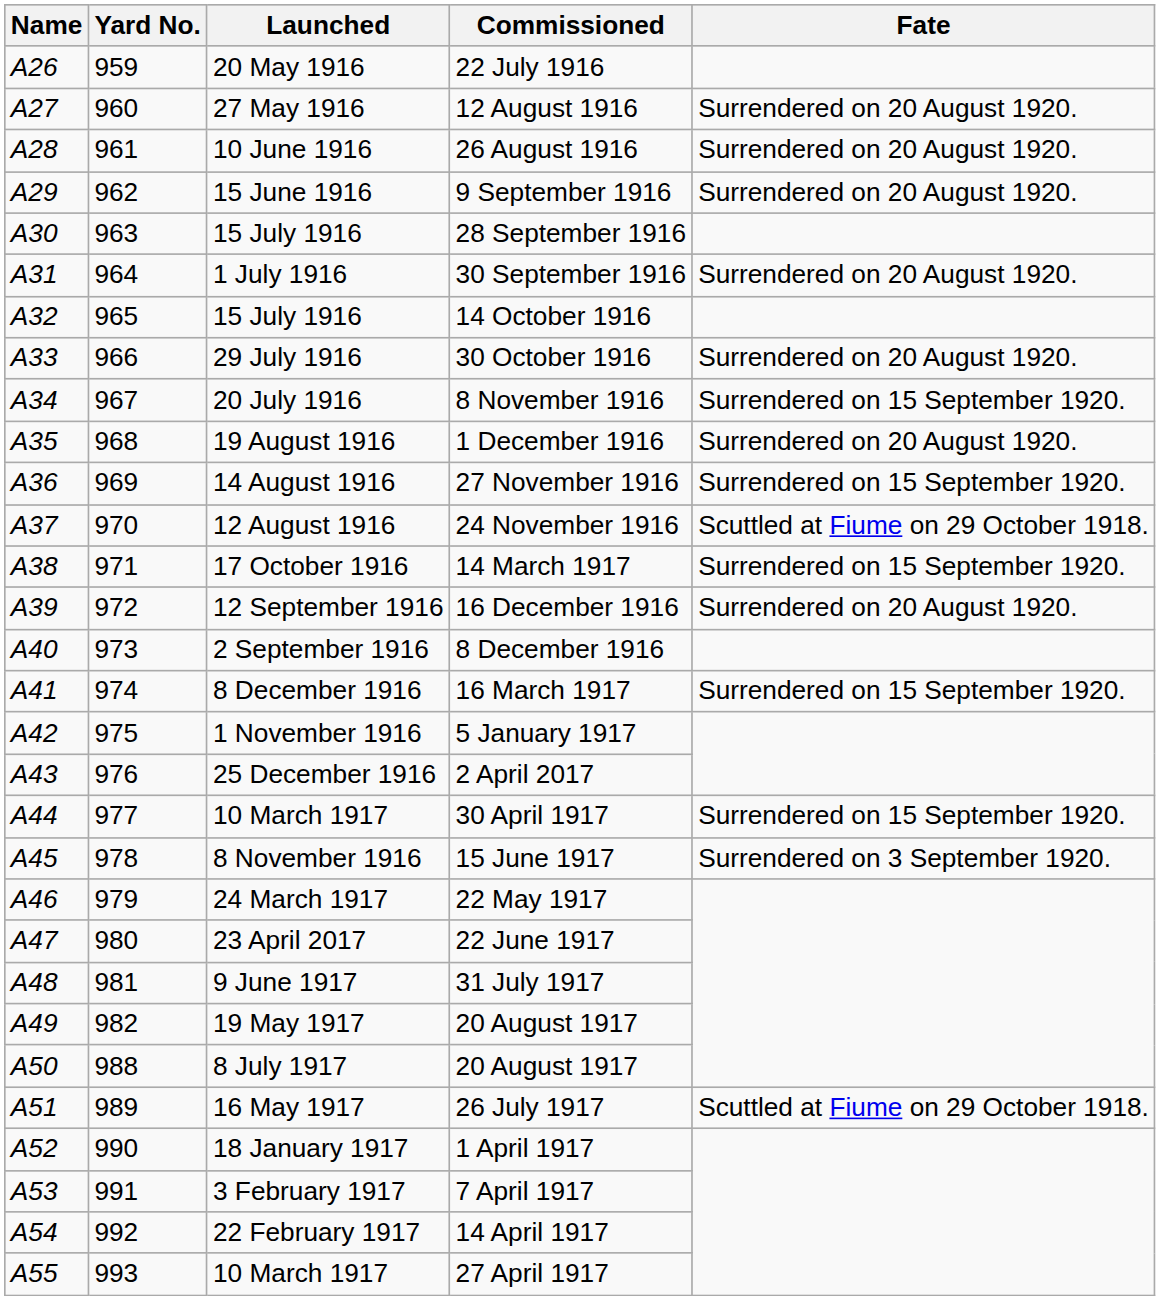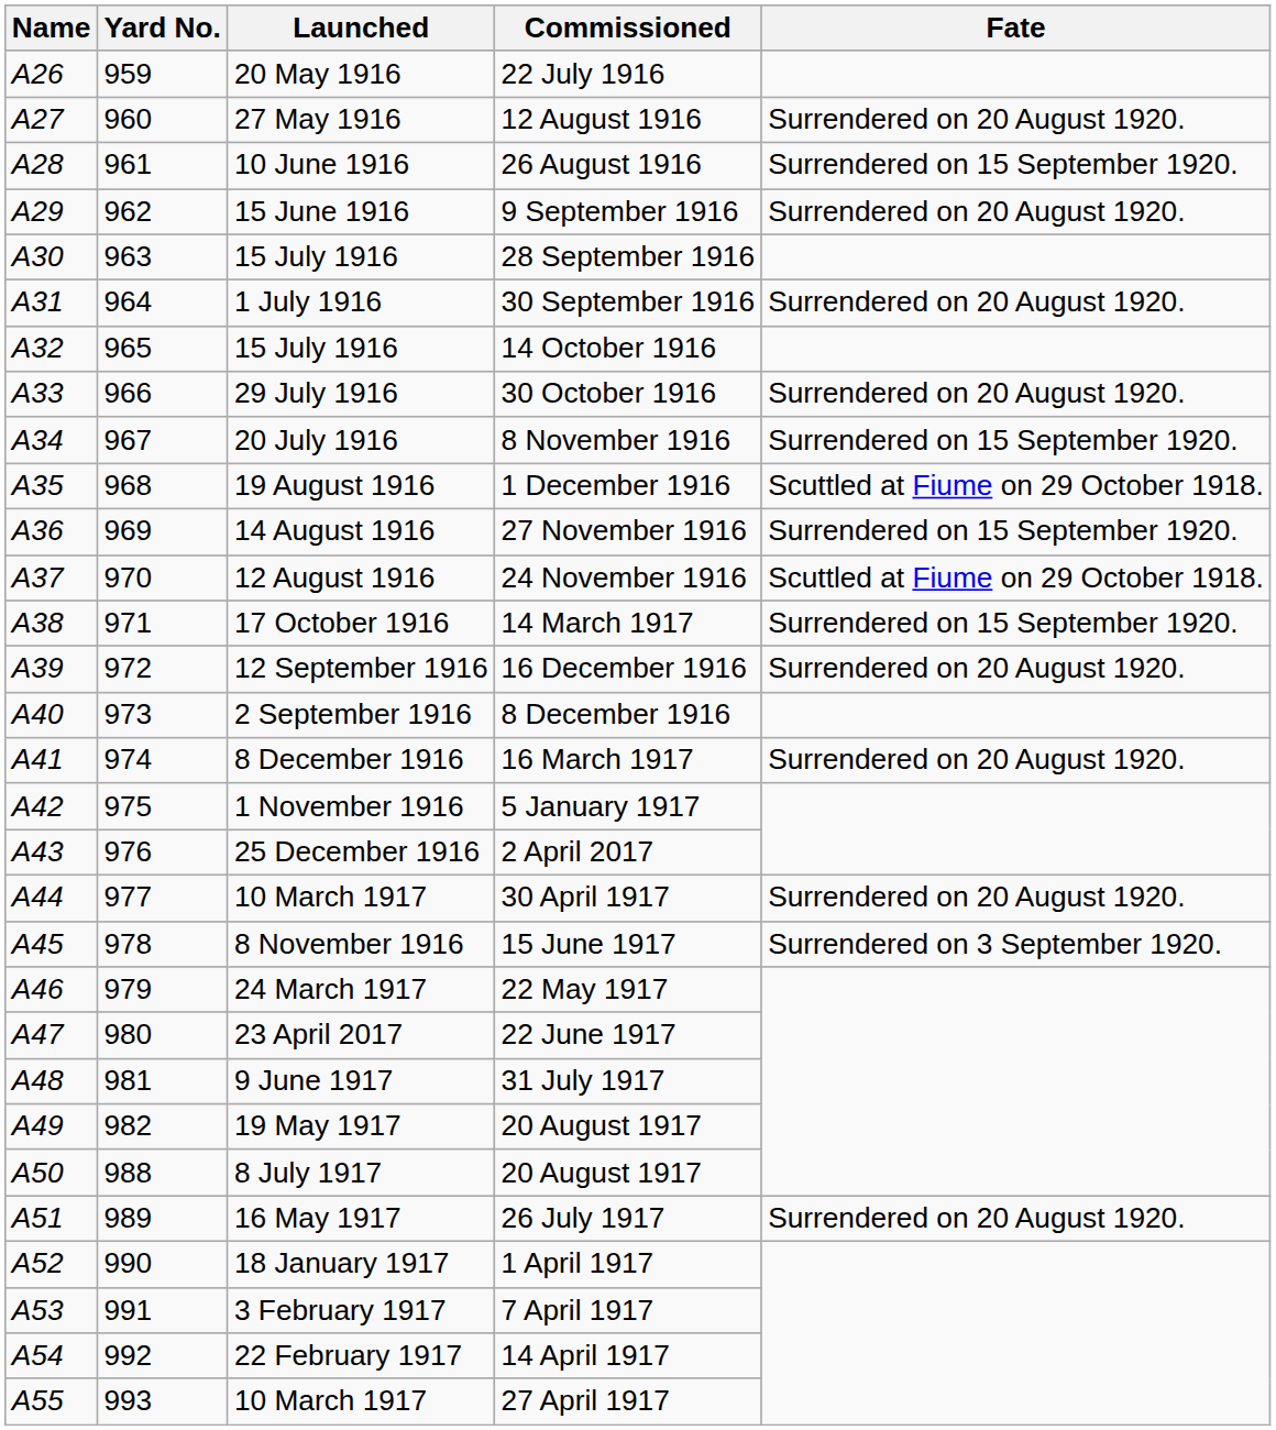26 August 1916 | Fate: Surrendered on 20 August 1920. -> Surrendered on 15 September 1920.
1 December 1916 | Fate: Surrendered on 20 August 1920. -> Scuttled at Fiume on 29 October 1918.
16 March 1917 | Fate: Surrendered on 15 September 1920. -> Surrendered on 20 August 1920.
30 April 1917 | Fate: Surrendered on 15 September 1920. -> Surrendered on 20 August 1920.
26 July 1917 | Fate: Scuttled at Fiume on 29 October 1918. -> Surrendered on 20 August 1920.
